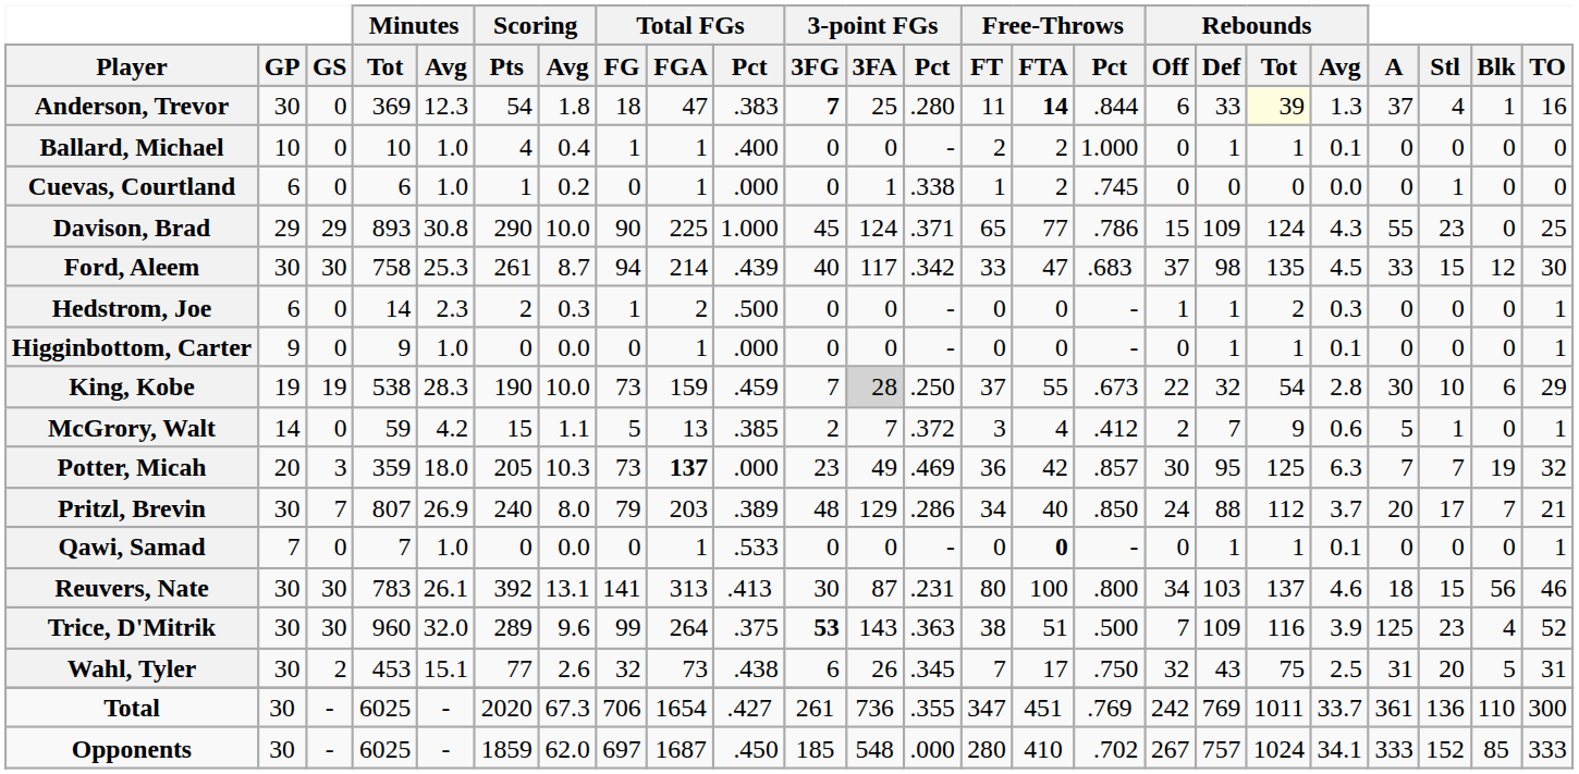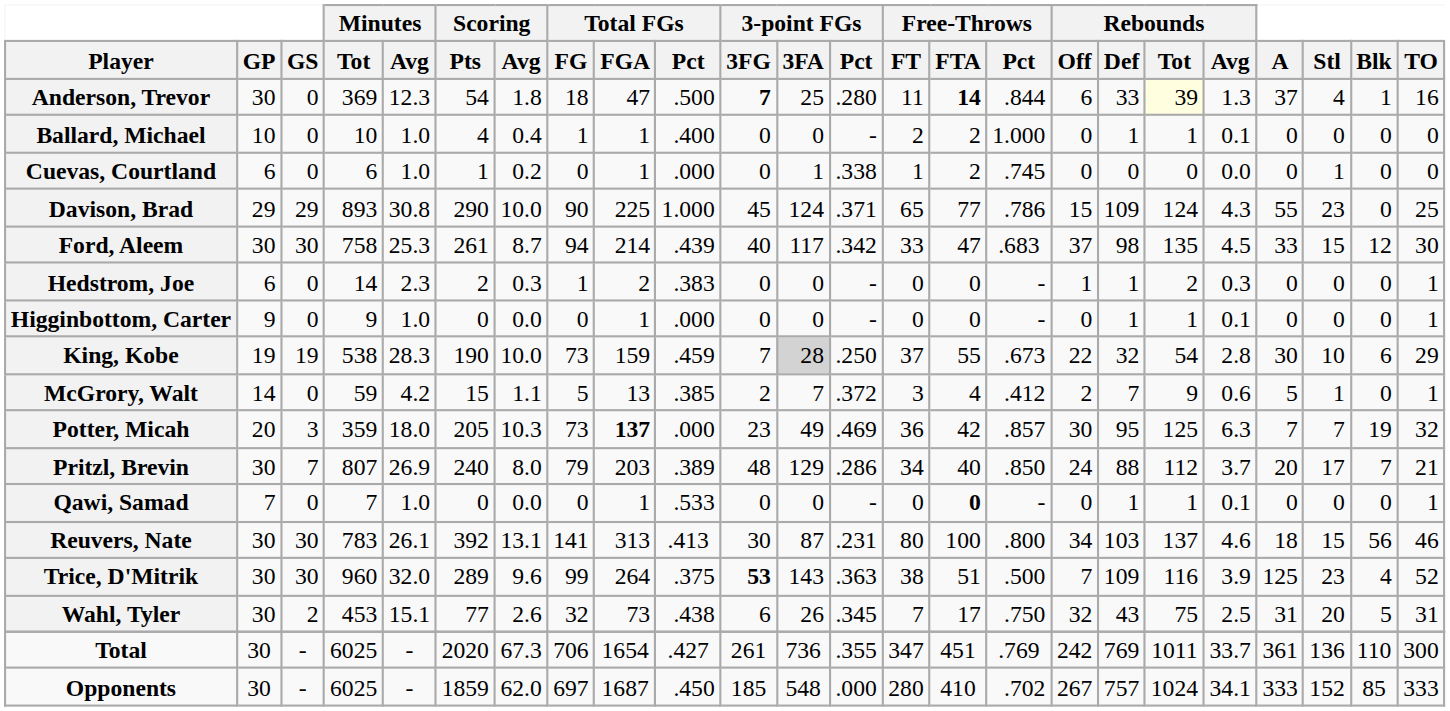Anderson, Trevor | Total FGs / Pct: .383 -> .500
Hedstrom, Joe | Total FGs / Pct: .500 -> .383
